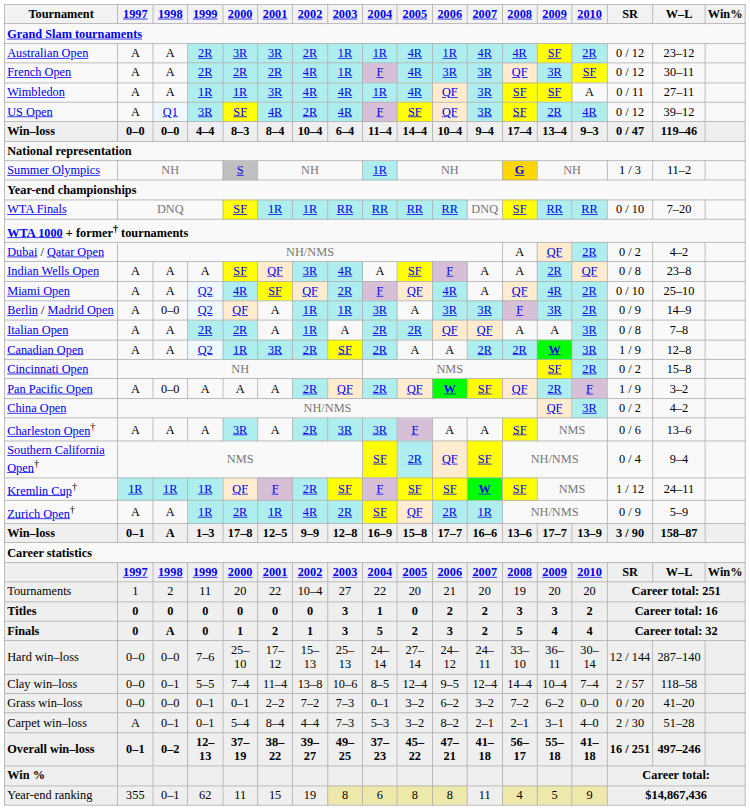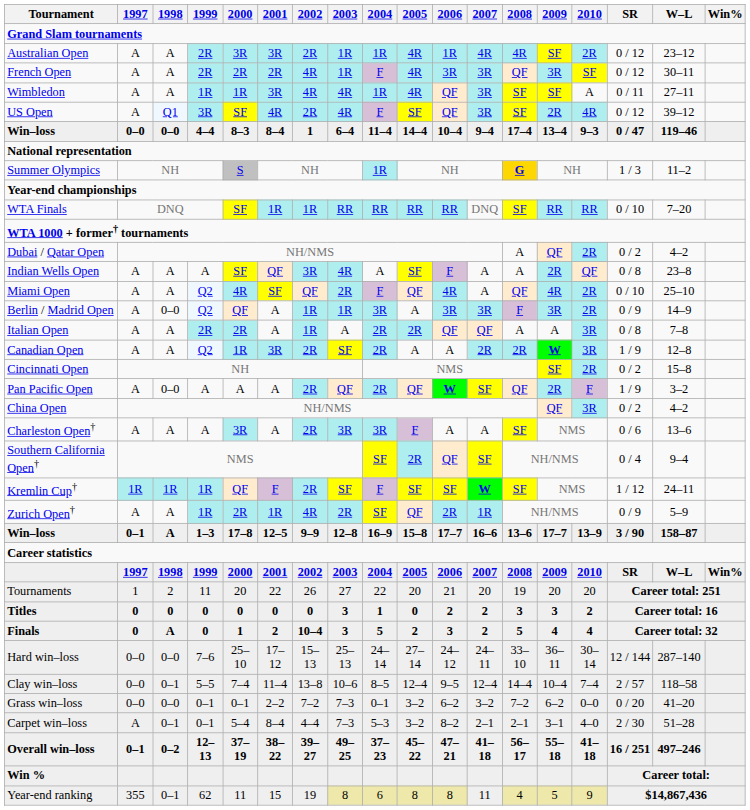Win–loss / 4–4 | 2002: 10–4 -> 1
Tournaments | 2002: 10–4 -> 26
Finals | 2002: 1 -> 10–4
